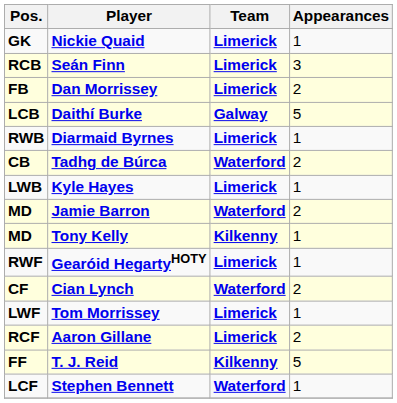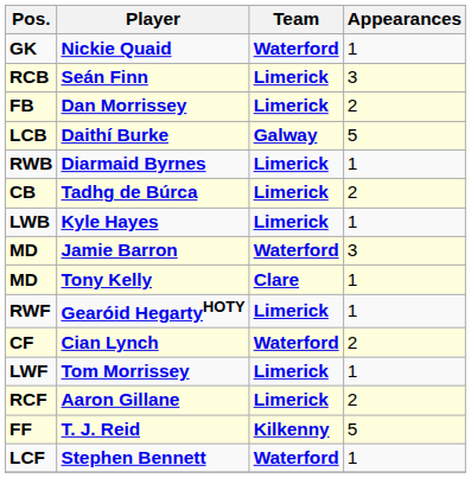Nickie Quaid | Team: Limerick -> Waterford
Tadhg de Búrca | Team: Waterford -> Limerick
Jamie Barron | Appearances: 2 -> 3
Tony Kelly | Team: Kilkenny -> Clare
